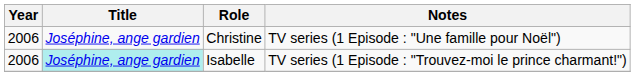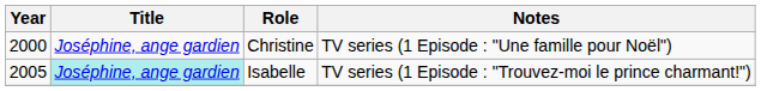Christine | Year: 2006 -> 2000
Isabelle | Year: 2006 -> 2005
